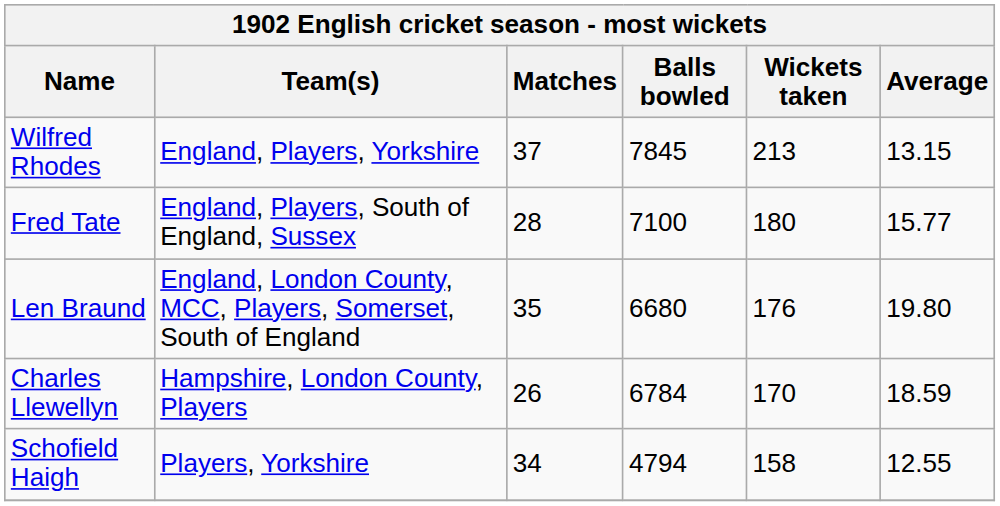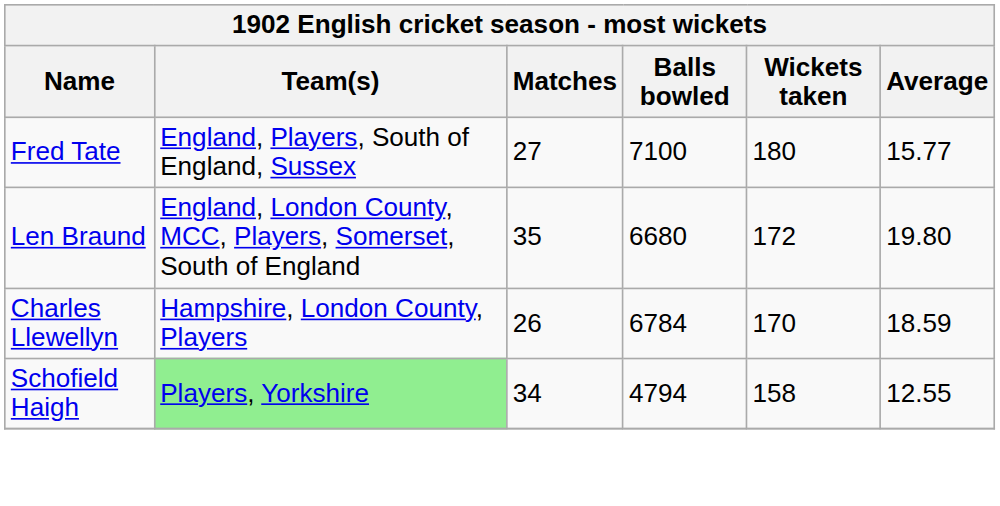- row: Wilfred Rhodes | England, Players, Yorkshire | 37 | 7845 | 213 | 13.15
Fred Tate | Matches: 28 -> 27
Len Braund | Wickets taken: 176 -> 172
Schofield Haigh | Team(s): no background -> lightgreen background
